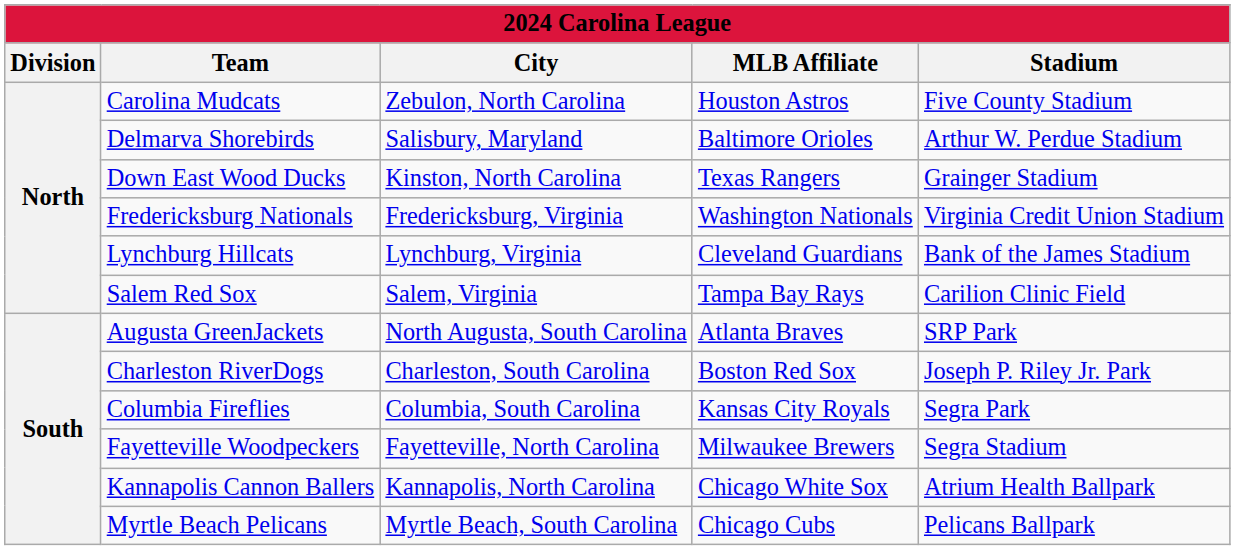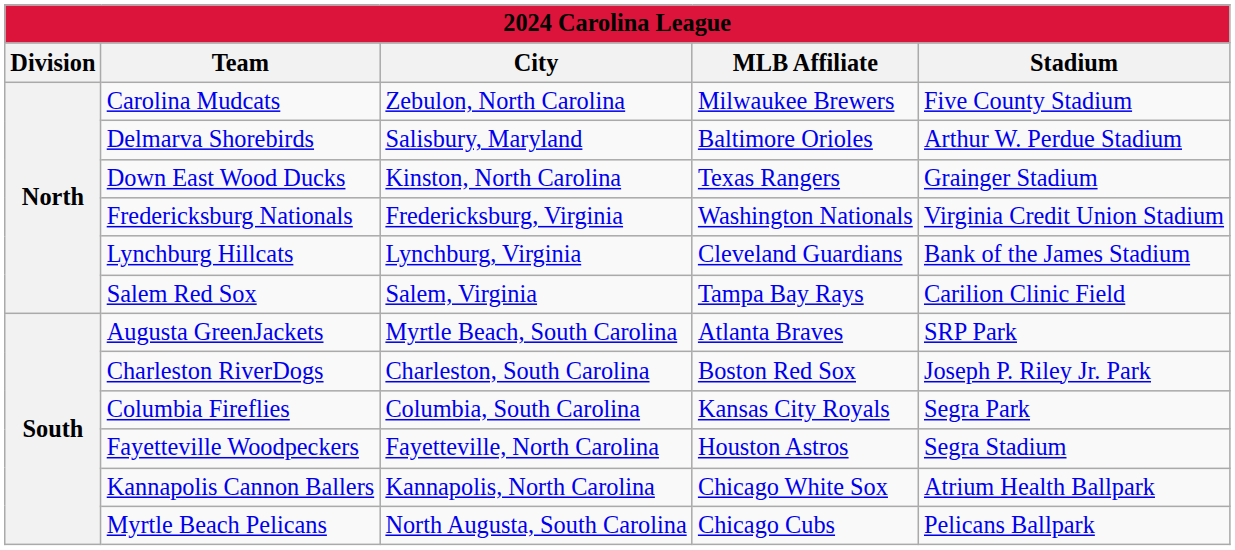Carolina Mudcats | MLB Affiliate: Houston Astros -> Milwaukee Brewers
Augusta GreenJackets | City: North Augusta, South Carolina -> Myrtle Beach, South Carolina
Fayetteville Woodpeckers | MLB Affiliate: Milwaukee Brewers -> Houston Astros
Myrtle Beach Pelicans | City: Myrtle Beach, South Carolina -> North Augusta, South Carolina
